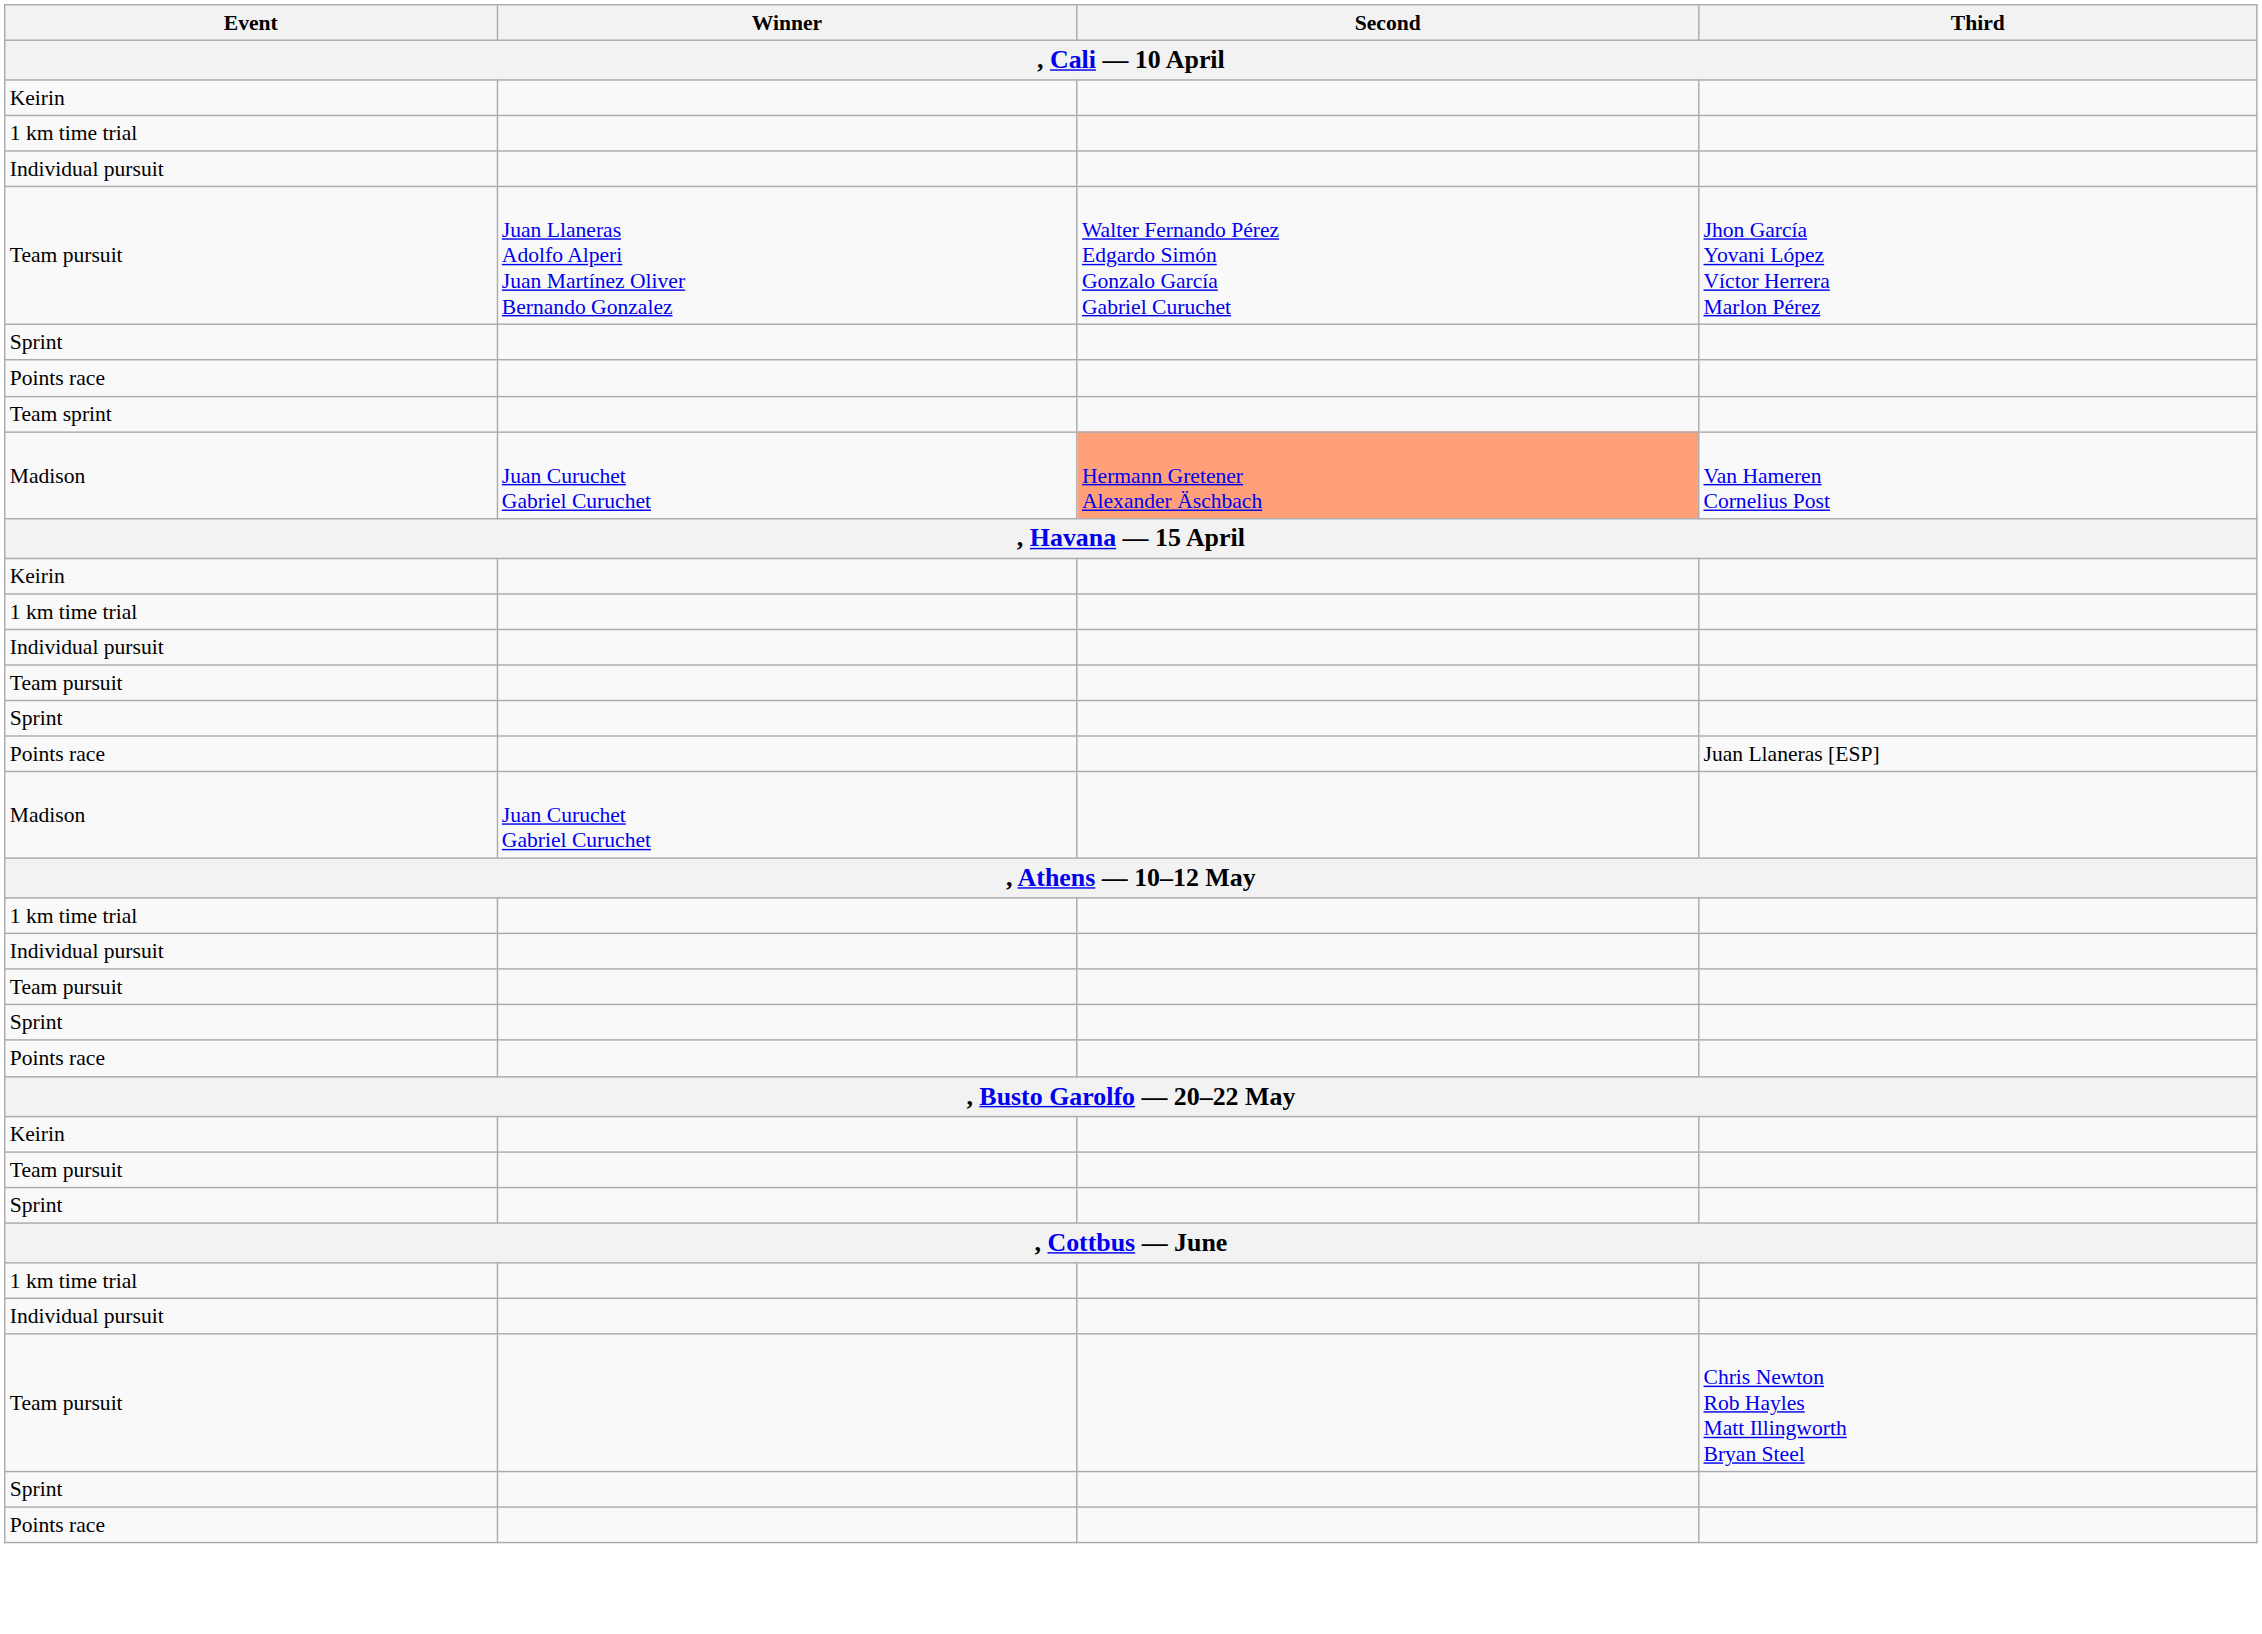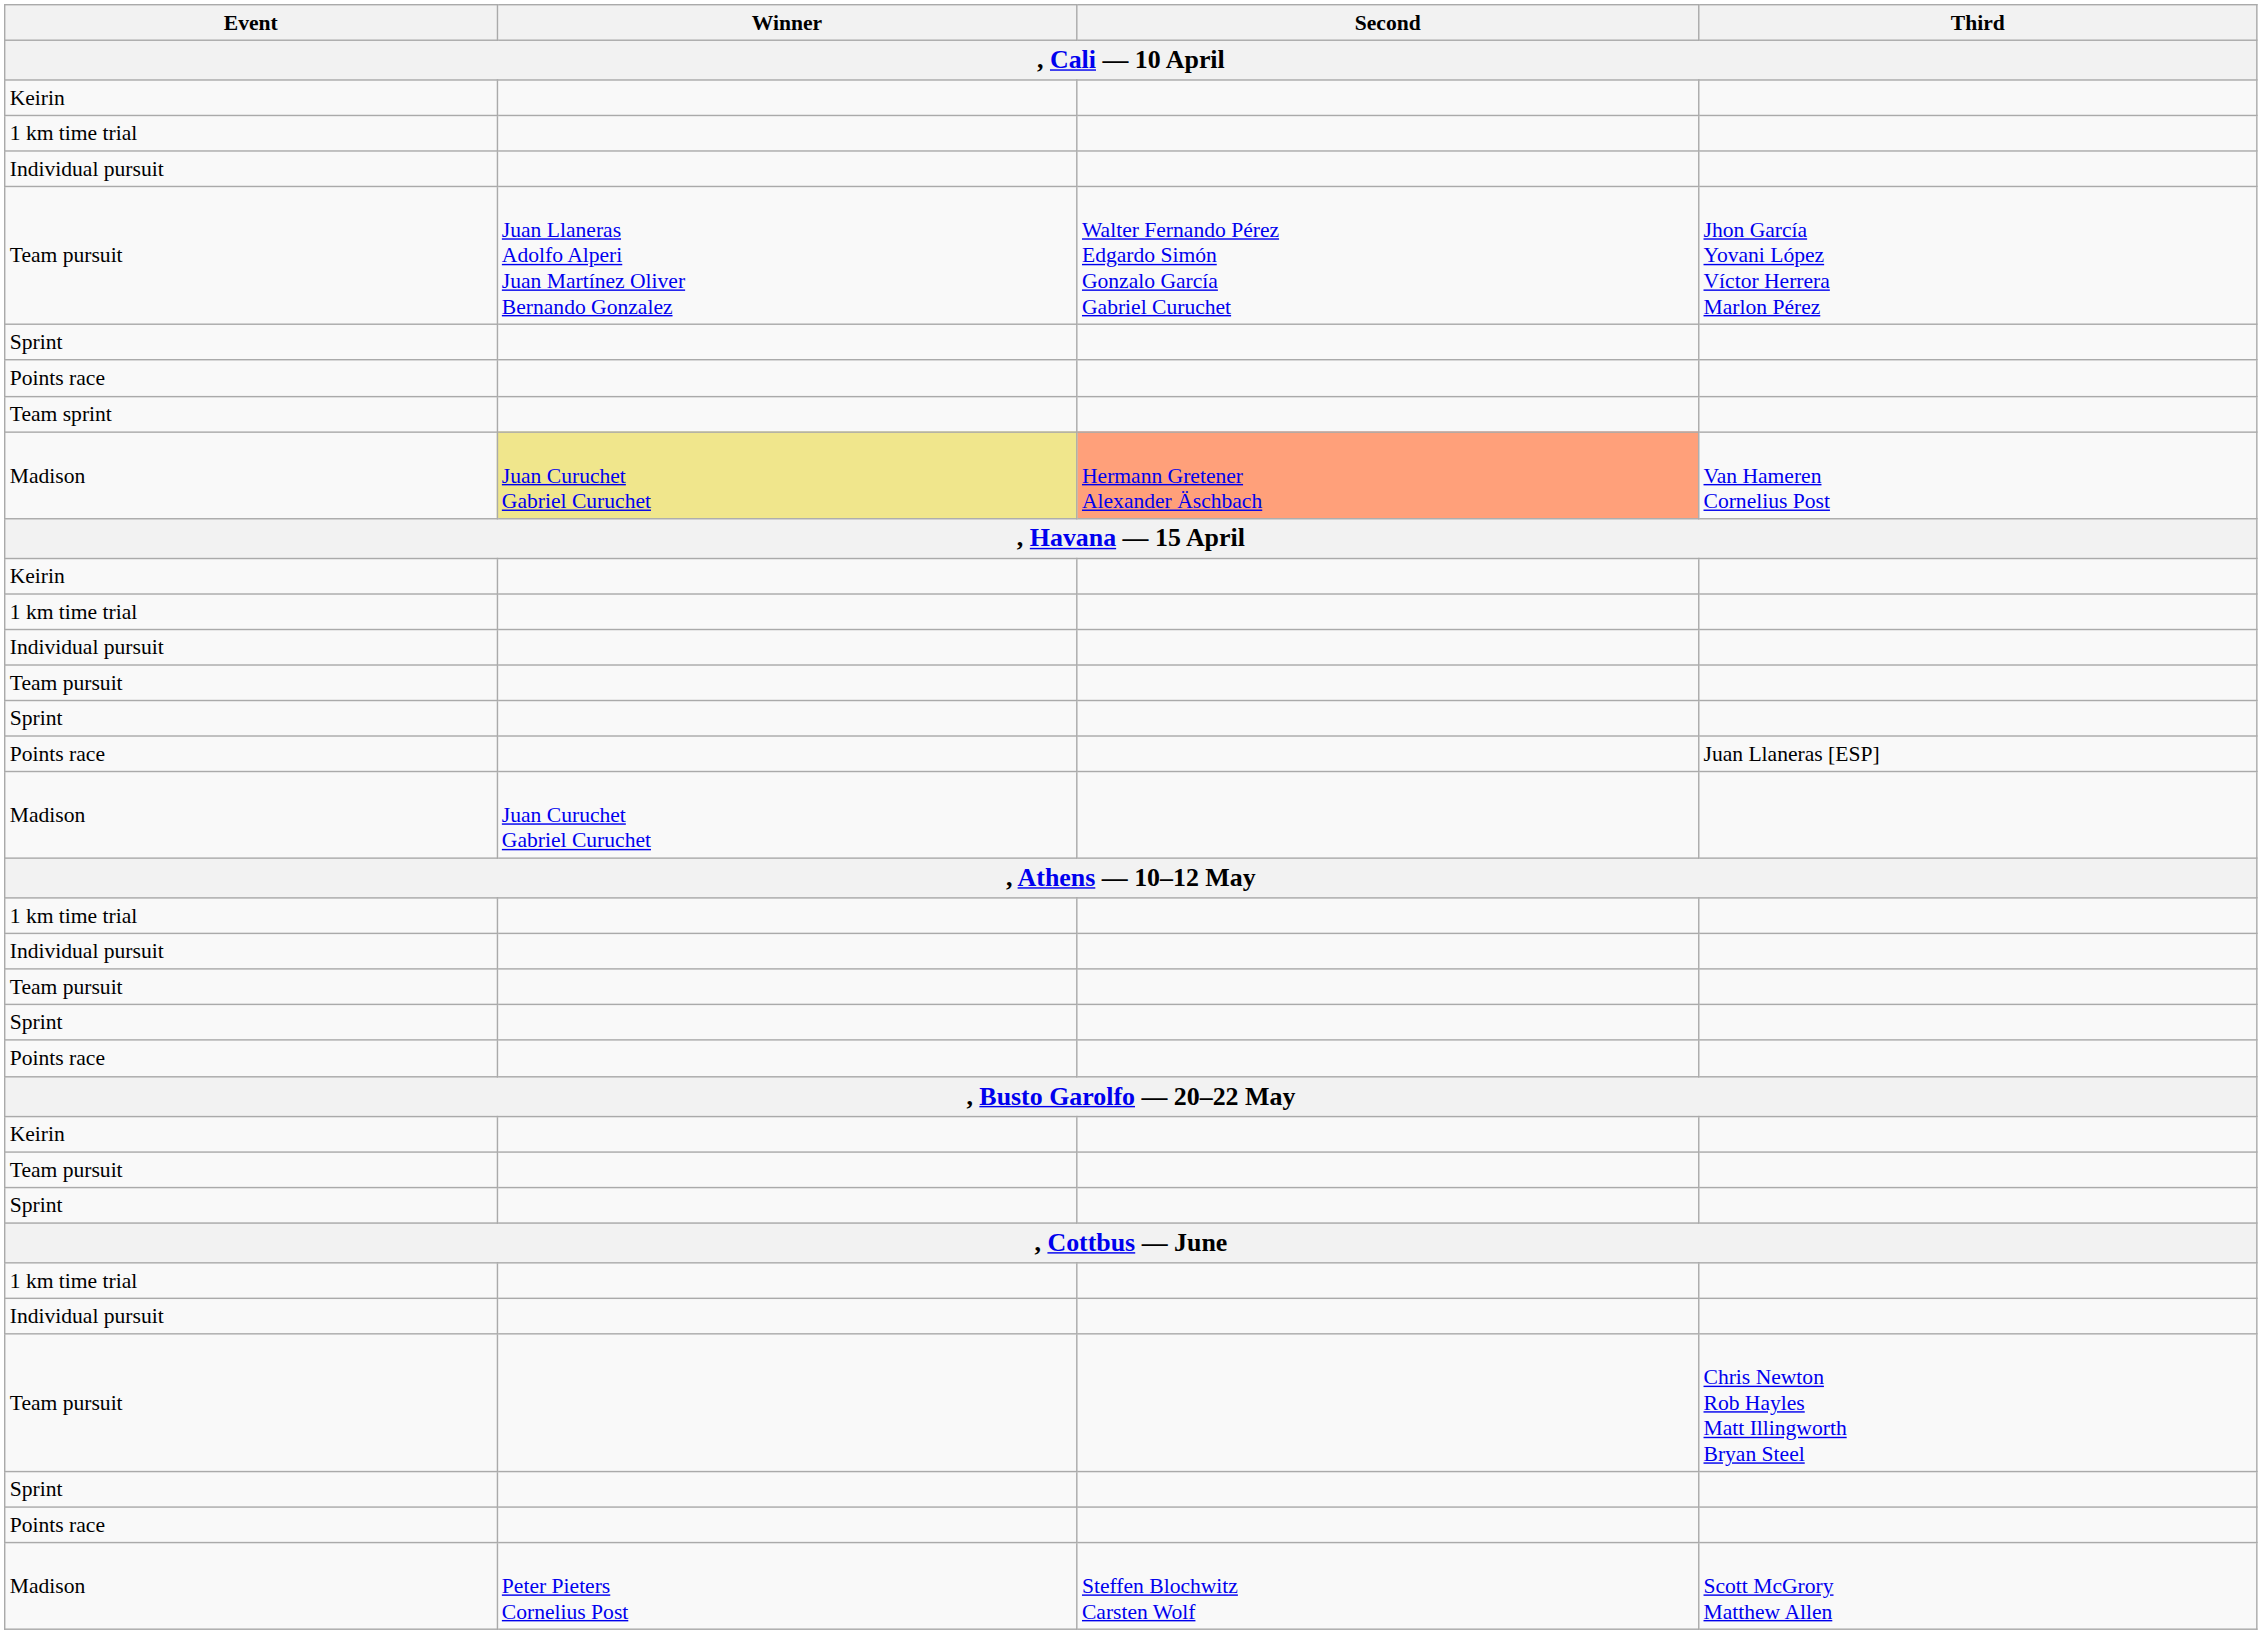Madison / Van Hameren Cornelius Post | Winner: no background -> khaki background
+ row: Madison | Peter Pieters Cornelius Post | Steffen Blochwitz Carsten Wolf | Scott McGrory Matthew Allen
